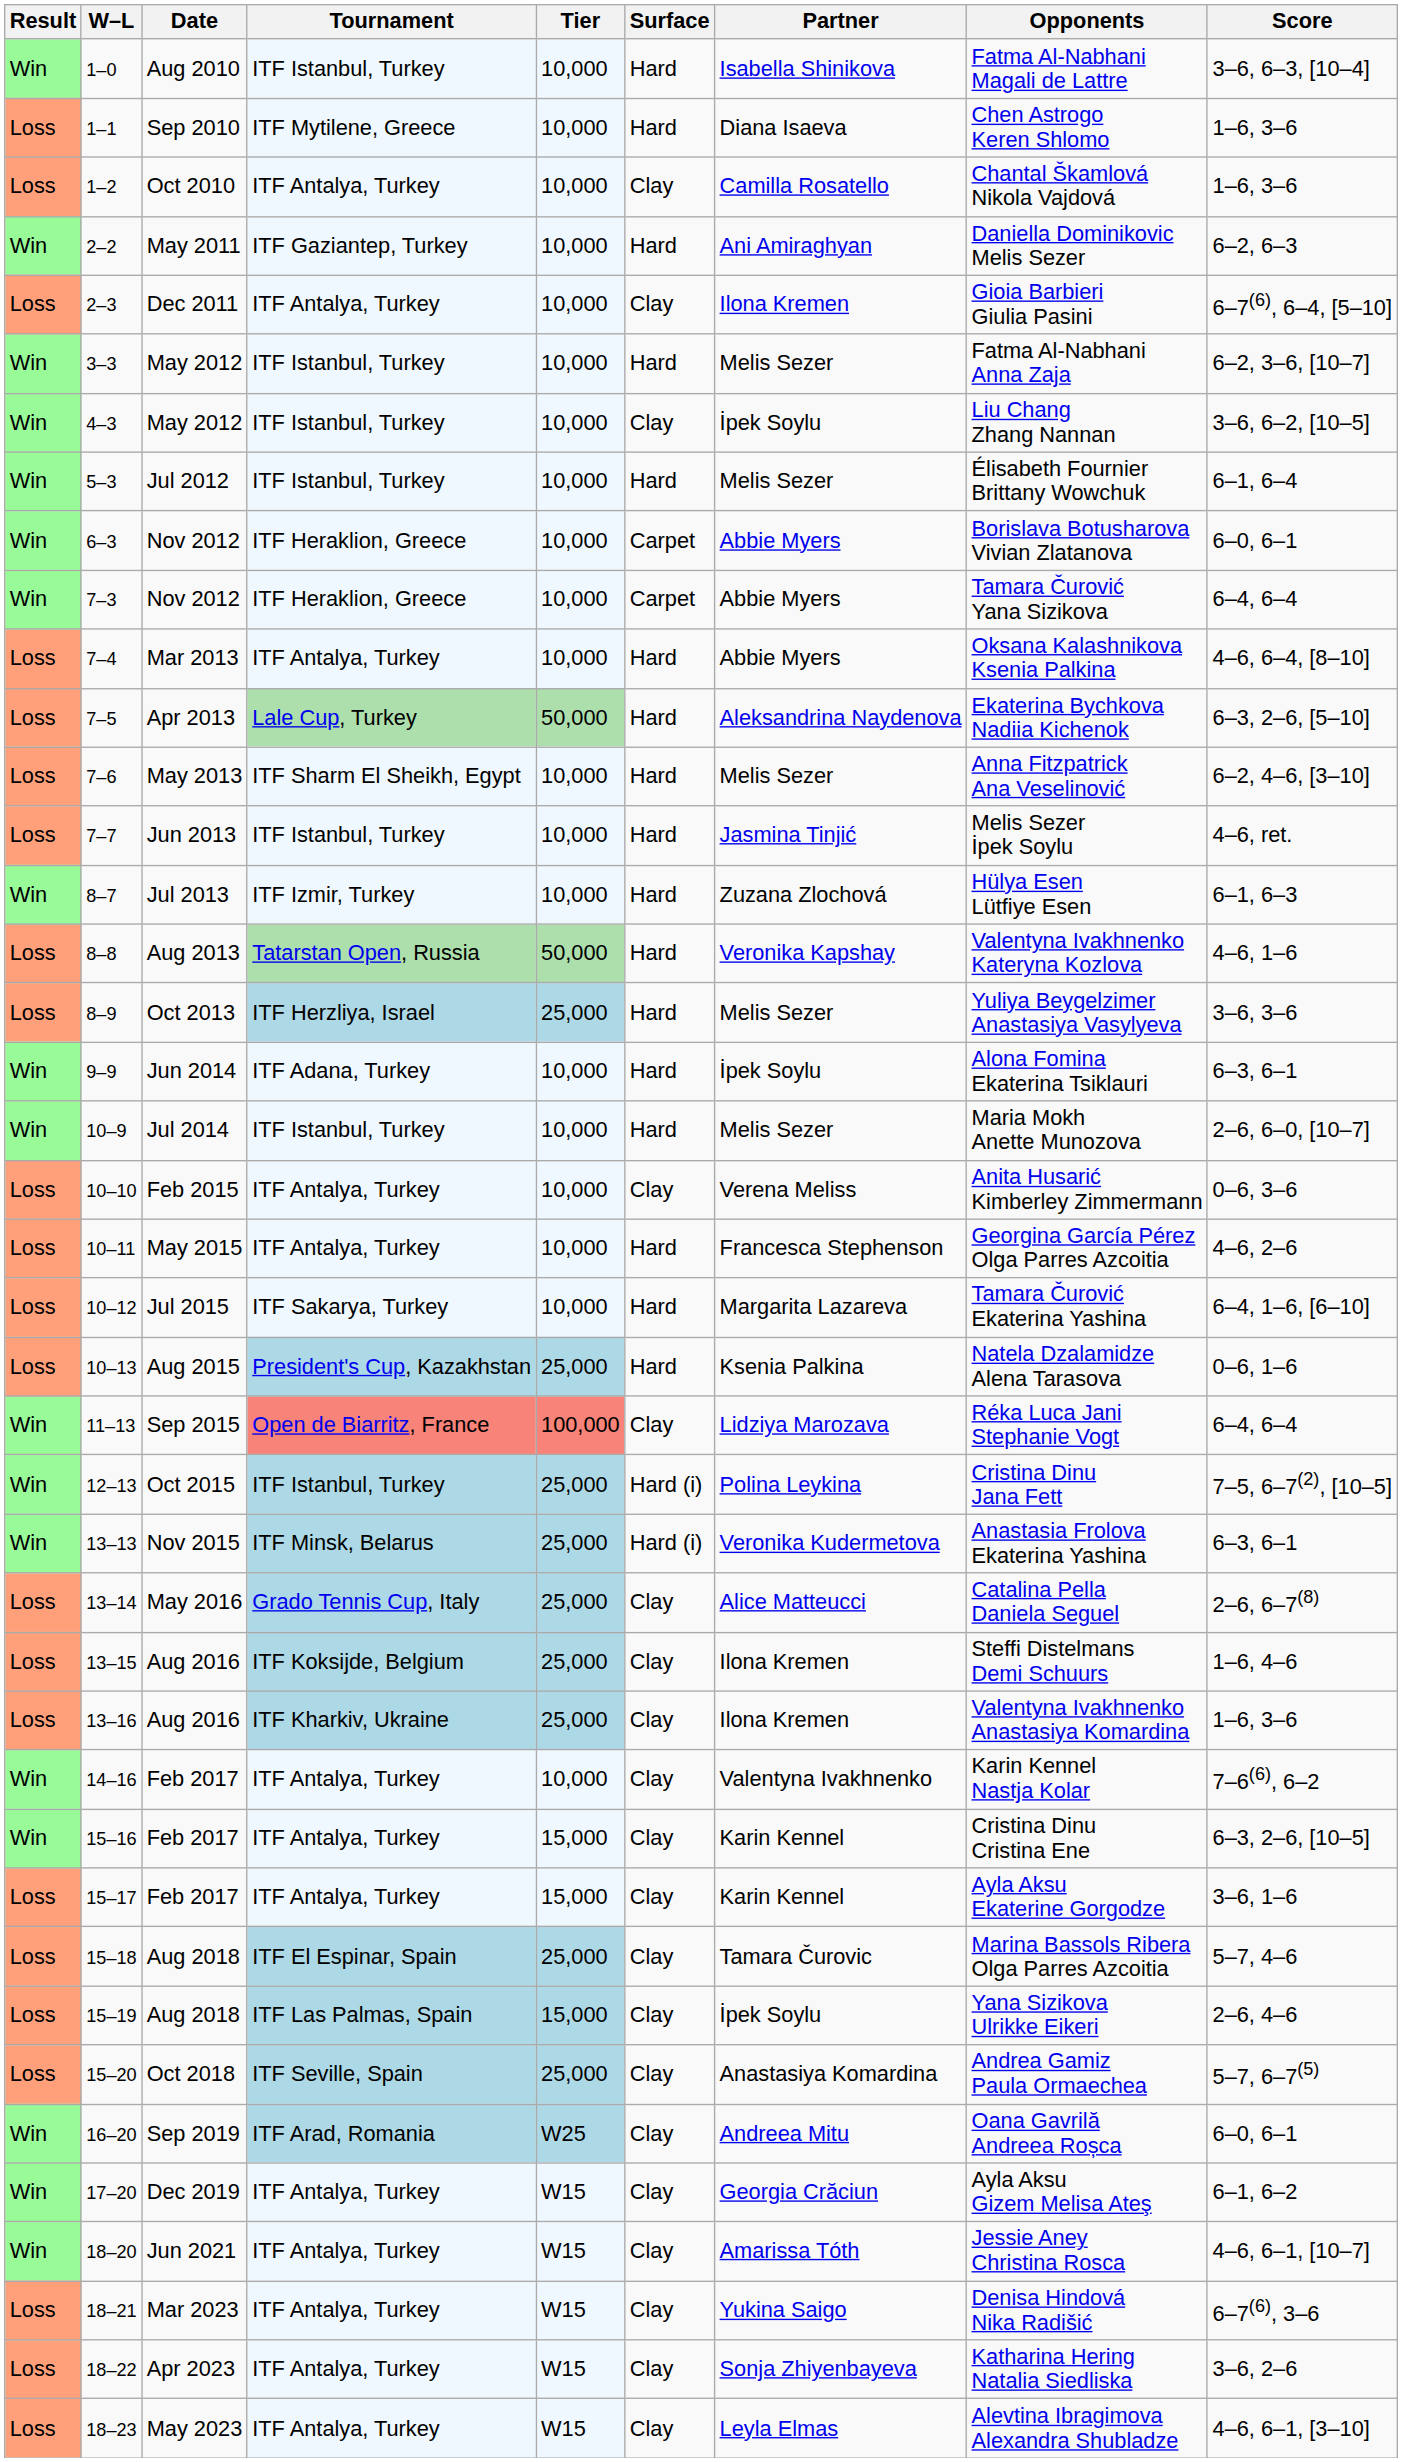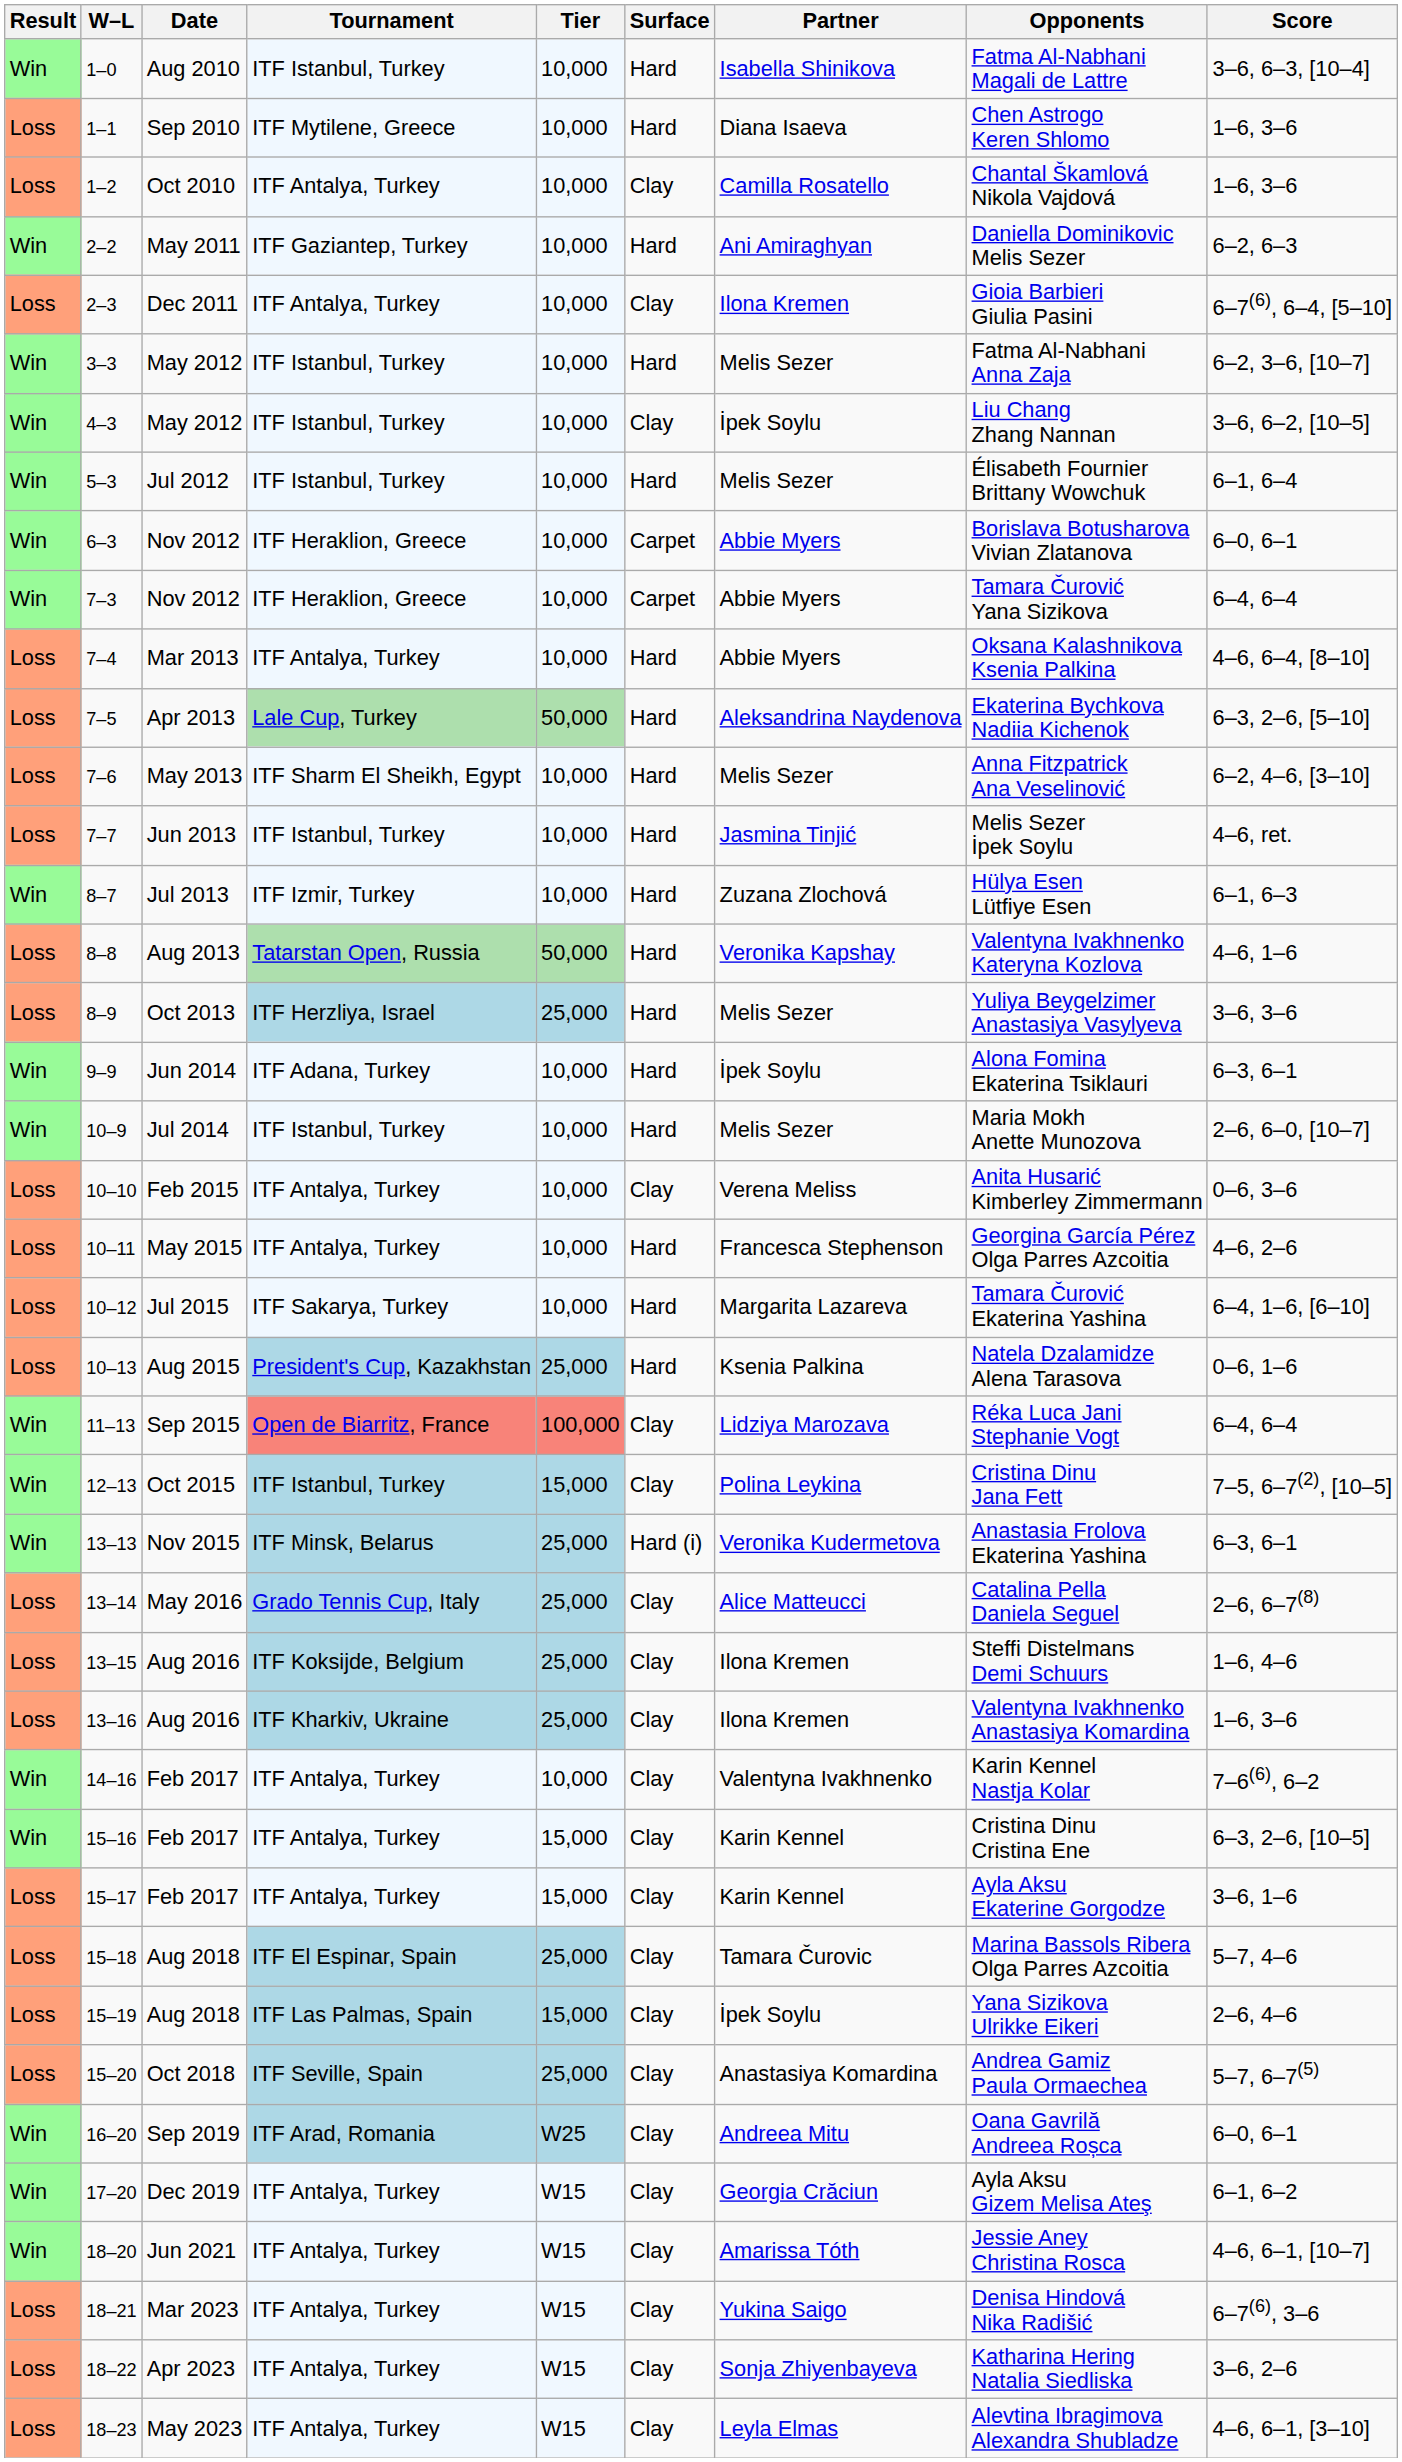12–13 | Tier: 25,000 -> 15,000
12–13 | Surface: Hard (i) -> Clay
